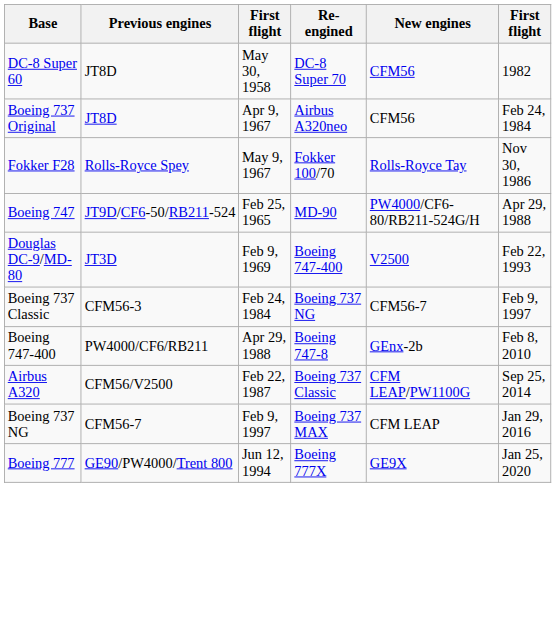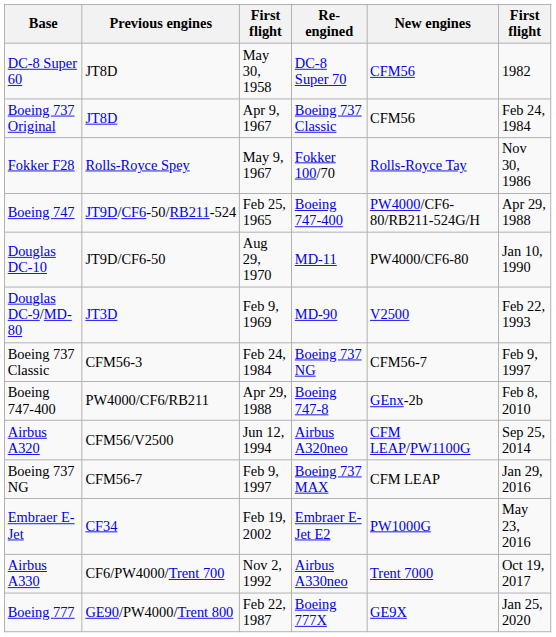Boeing 737 Original | Re-engined: Airbus A320neo -> Boeing 737 Classic
Boeing 747 | Re-engined: MD-90 -> Boeing 747-400
+ row: Douglas DC-10 | JT9D/CF6-50 | Aug 29, 1970 | MD-11 | PW4000/CF6-80 | Jan 10, 1990
Douglas DC-9/MD-80 | Re-engined: Boeing 747-400 -> MD-90
Airbus A320 | column 3: Feb 22, 1987 -> Jun 12, 1994
Airbus A320 | Re-engined: Boeing 737 Classic -> Airbus A320neo
+ row: Embraer E-Jet | CF34 | Feb 19, 2002 | Embraer E-Jet E2 | PW1000G | May 23, 2016
+ row: Airbus A330 | CF6/PW4000/Trent 700 | Nov 2, 1992 | Airbus A330neo | Trent 7000 | Oct 19, 2017
Boeing 777 | column 3: Jun 12, 1994 -> Feb 22, 1987
